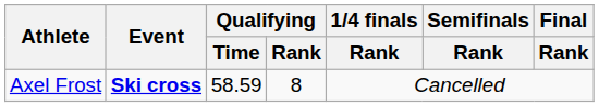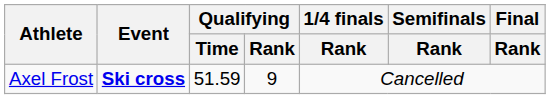Axel Frost | Qualifying / Time: 58.59 -> 51.59
Axel Frost | Qualifying / Rank: 8 -> 9
